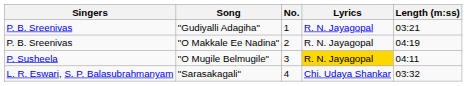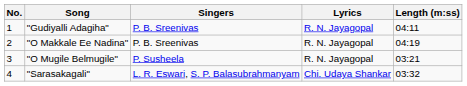columns swapped: No. <-> Singers
"Gudiyalli Adagiha" | Length (m:ss): 03:21 -> 04:11
"O Mugile Belmugile" | Lyrics: gold background -> no background
"O Mugile Belmugile" | Length (m:ss): 04:11 -> 03:21
